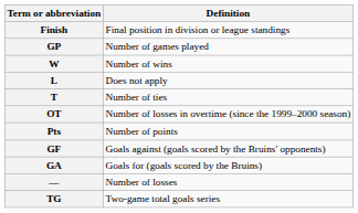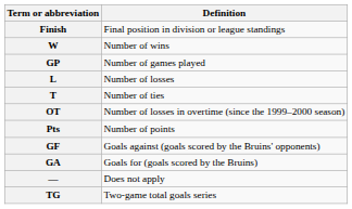rows swapped: GP <-> W
L | Definition: Does not apply -> Number of losses
— | Definition: Number of losses -> Does not apply
